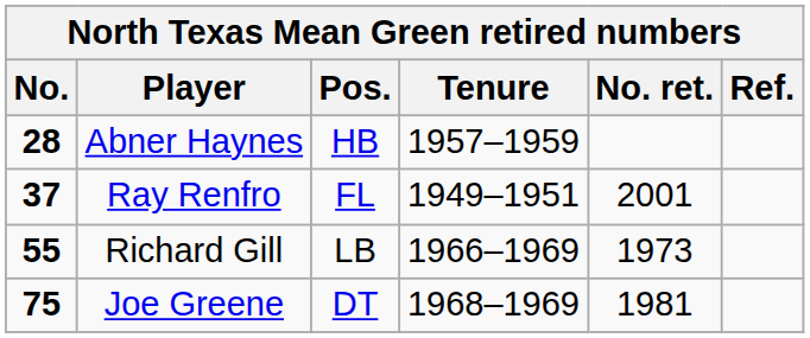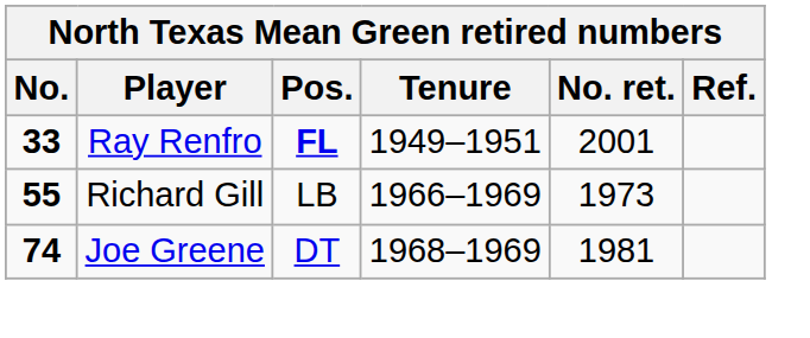- row: 28 | Abner Haynes | HB | 1957–1959
Ray Renfro | No.: 37 -> 33
Ray Renfro | Pos.: normal -> bold
Joe Greene | No.: 75 -> 74
